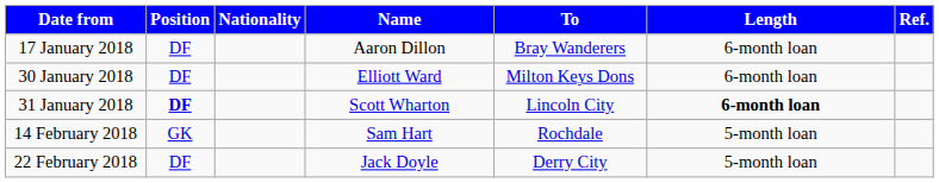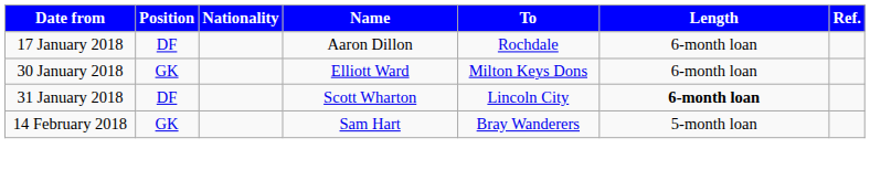17 January 2018 | To: Bray Wanderers -> Rochdale
30 January 2018 | Position: DF -> GK
31 January 2018 | Position: bold -> normal
14 February 2018 | To: Rochdale -> Bray Wanderers
- row: 22 February 2018 | DF | Jack Doyle | Derry City | 5-month loan
